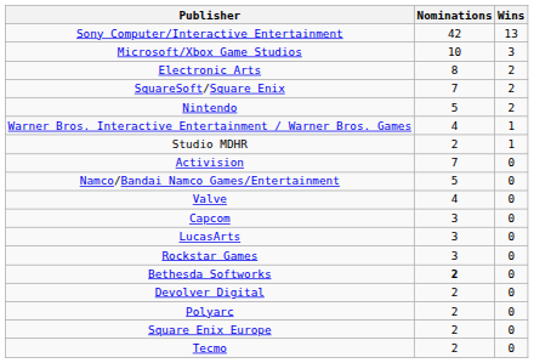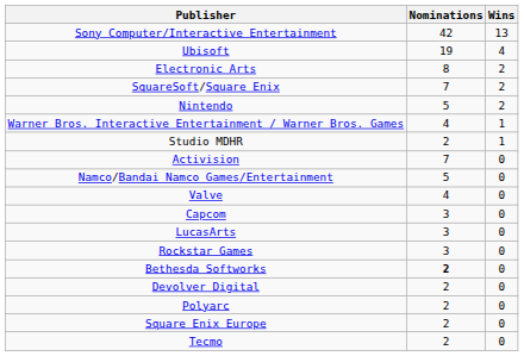+ row: Ubisoft | 19 | 4
- row: Microsoft/Xbox Game Studios | 10 | 3
